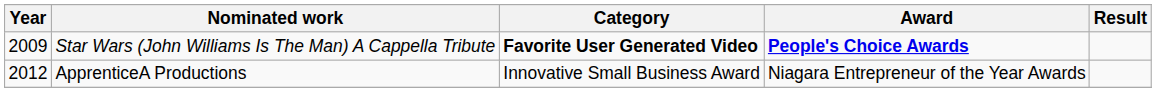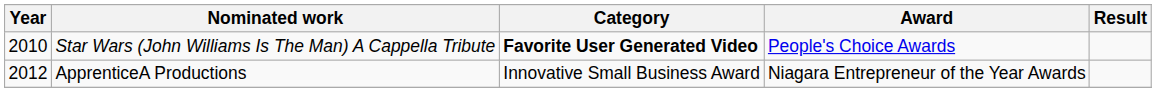Star Wars (John Williams Is The Man) A Cappella Tribute | Year: 2009 -> 2010
Star Wars (John Williams Is The Man) A Cappella Tribute | Award: bold -> normal
